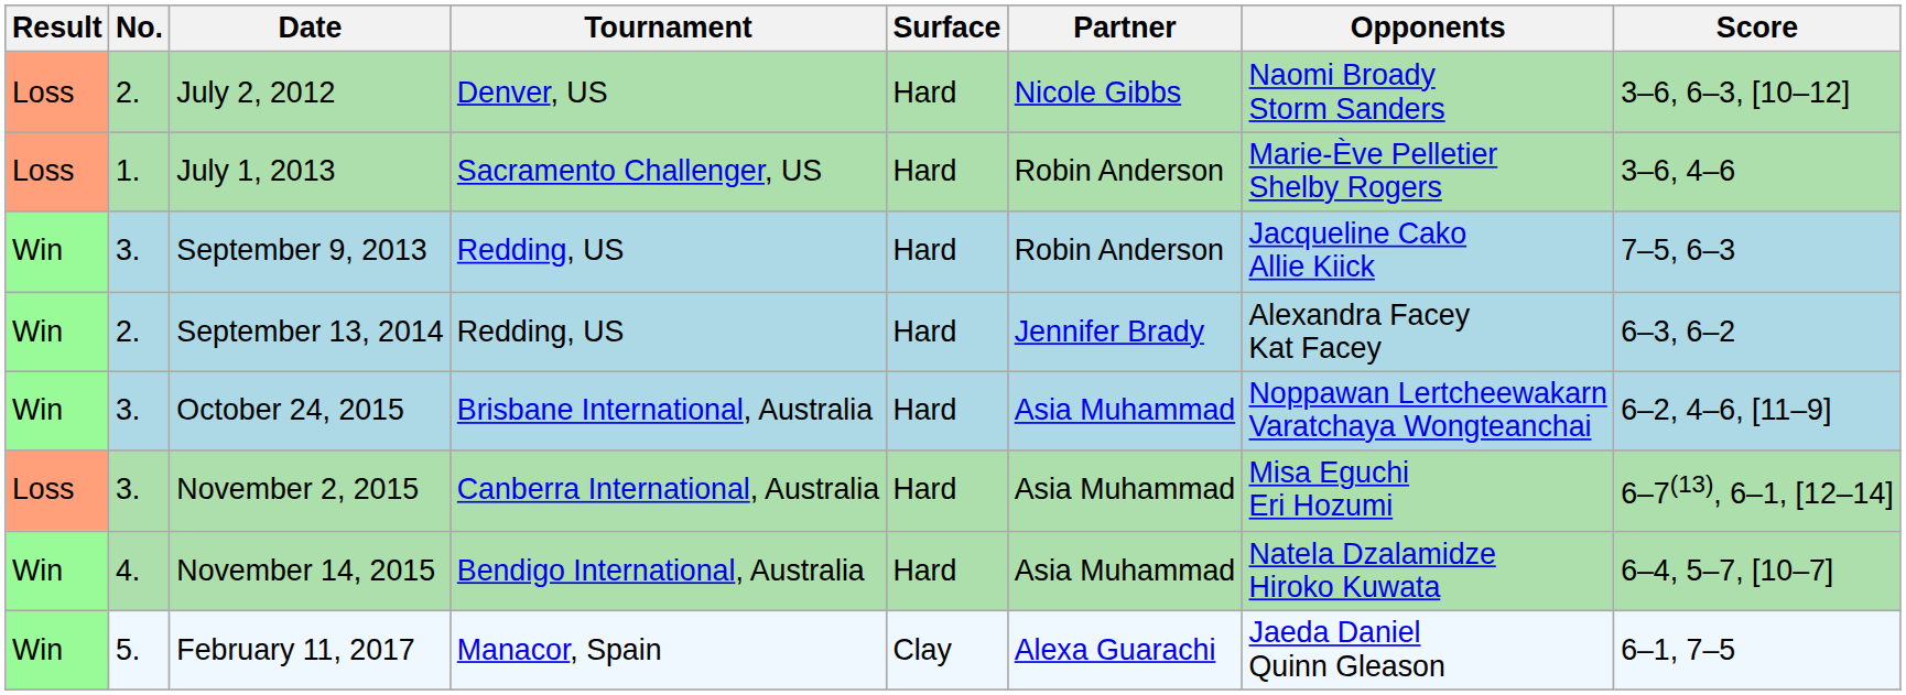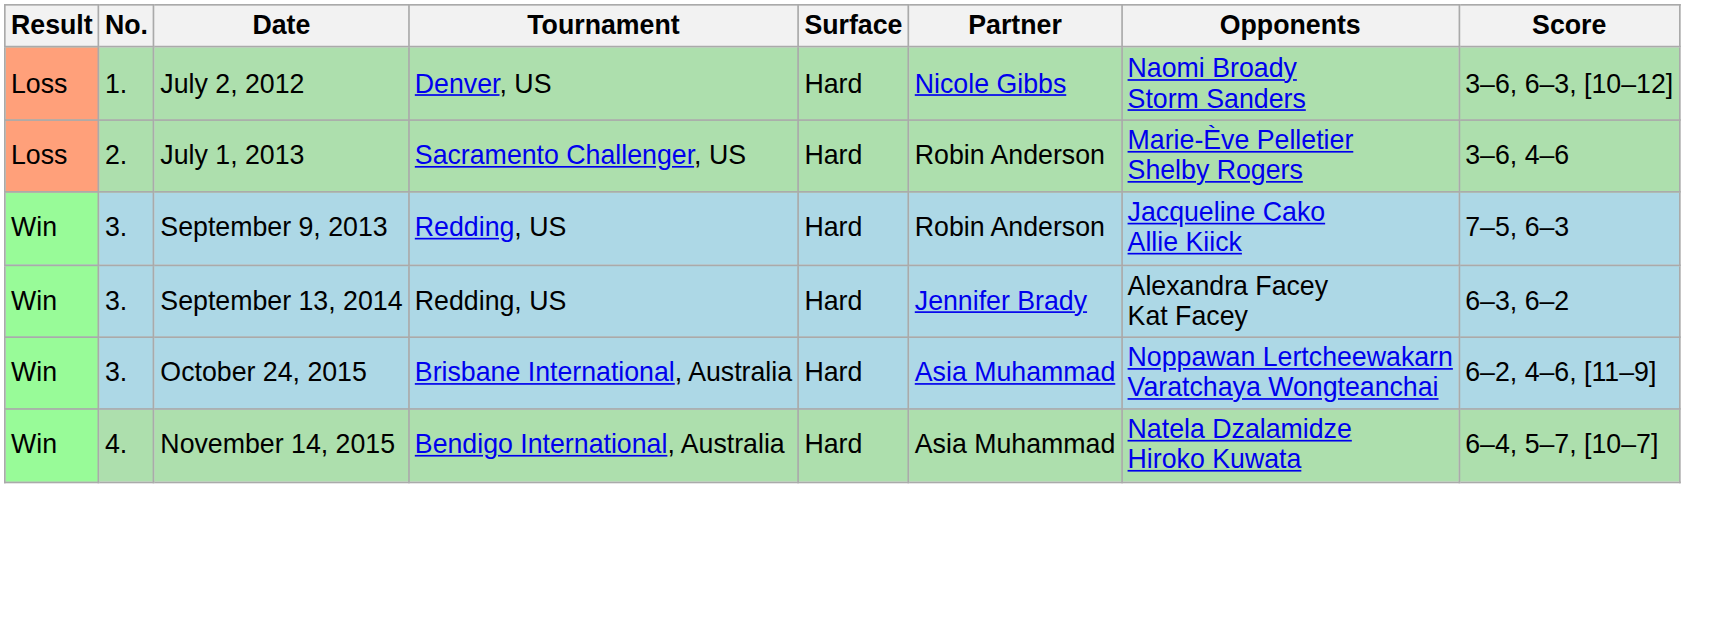July 2, 2012 | No.: 2. -> 1.
July 1, 2013 | No.: 1. -> 2.
September 13, 2014 | No.: 2. -> 3.
- row: Loss | 3. | November 2, 2015 | Canberra International, Australia | Hard | Asia Muhammad | Misa Eguchi Eri Hozumi | 6–7(13), 6–1, [12–14]
- row: Win | 5. | February 11, 2017 | Manacor, Spain | Clay | Alexa Guarachi | Jaeda Daniel Quinn Gleason | 6–1, 7–5
